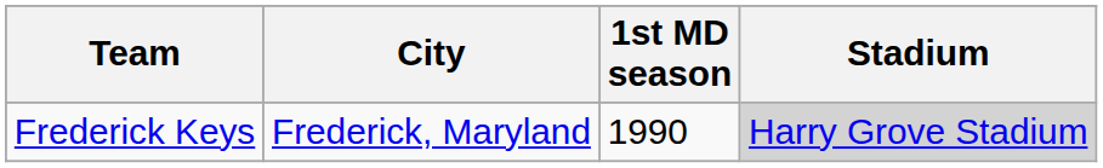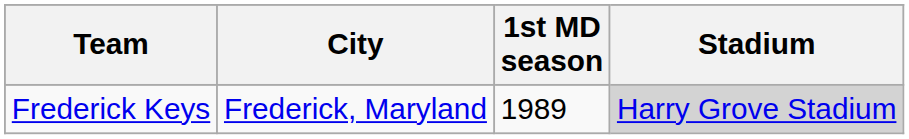Frederick Keys | 1st MD season: 1990 -> 1989
